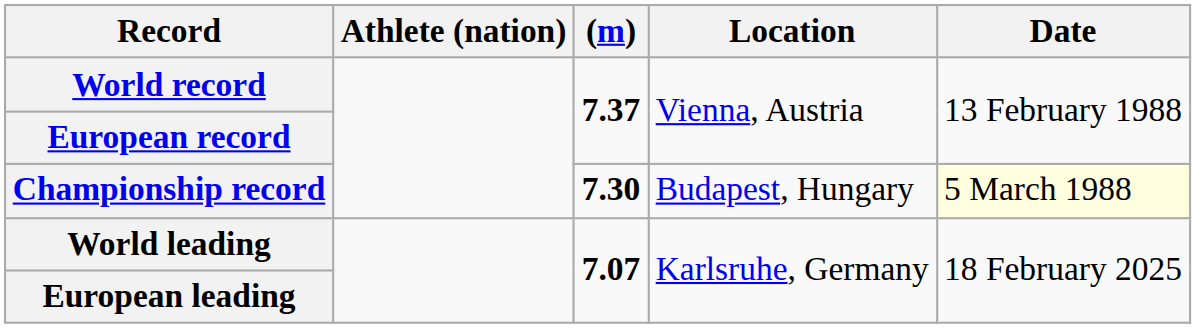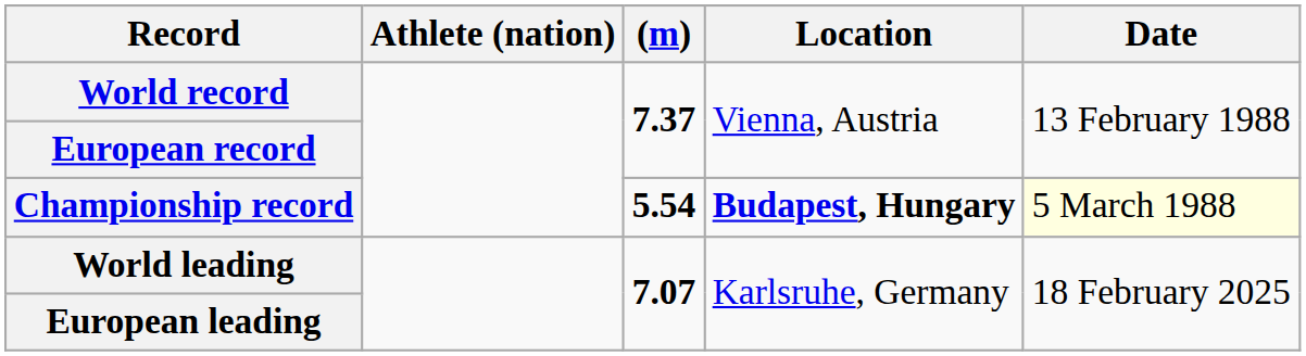Championship record | (m): 7.30 -> 5.54
Championship record | Location: normal -> bold
